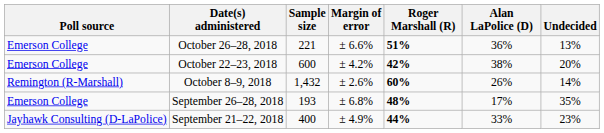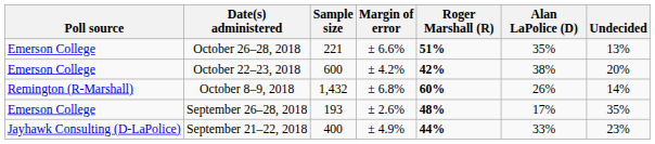October 26–28, 2018 | Alan LaPolice (D): 36% -> 35%
October 8–9, 2018 | Margin of error: ± 2.6% -> ± 6.8%
September 26–28, 2018 | Margin of error: ± 6.8% -> ± 2.6%
